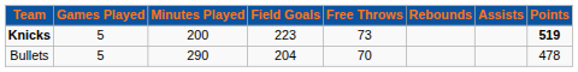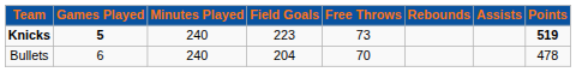Knicks | Games Played: normal -> bold
Knicks | Minutes Played: 200 -> 240
Bullets | Games Played: 5 -> 6
Bullets | Minutes Played: 290 -> 240
